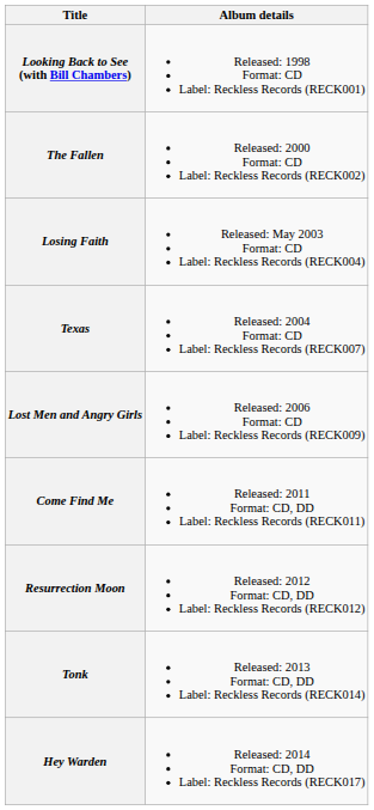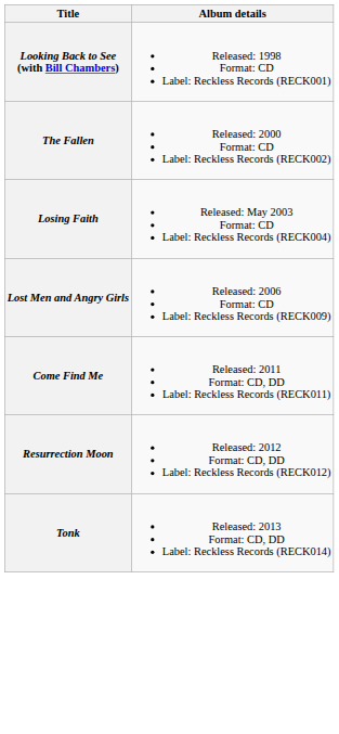- row: Texas | Released: 2004 Format: CD Label: Reckless Records (RECK007)
- row: Hey Warden | Released: 2014 Format: CD, DD Label: Reckless Records (RECK017)
